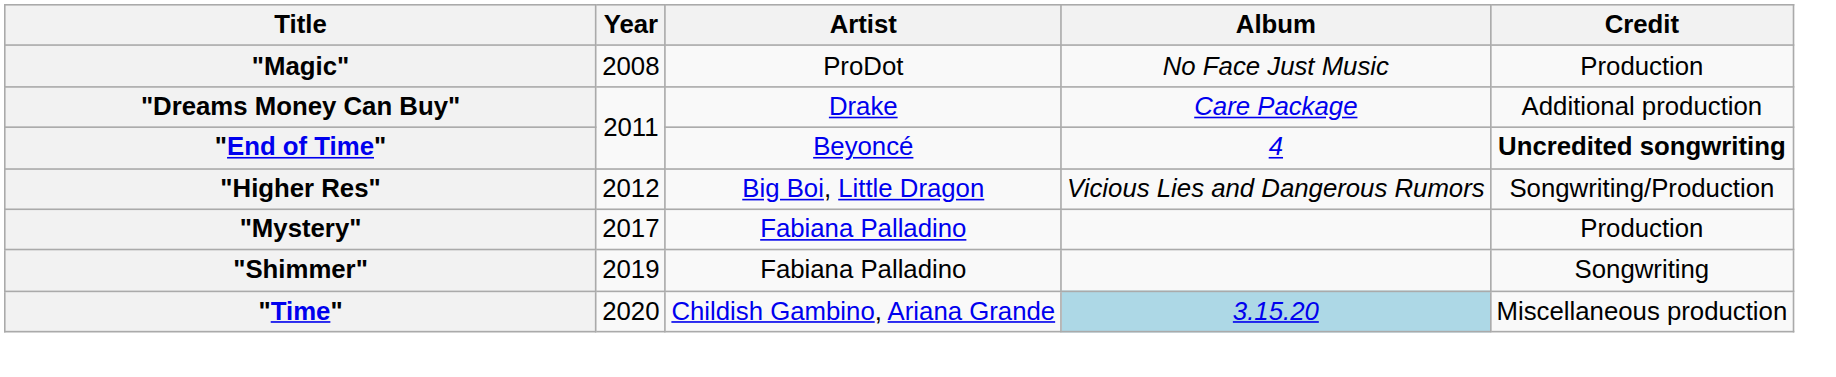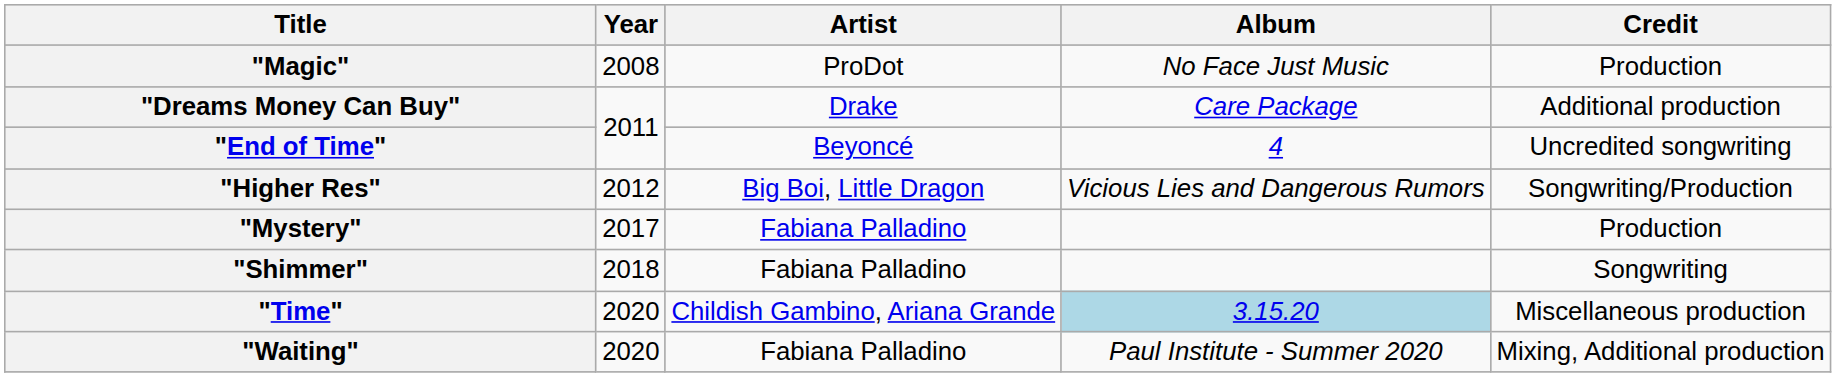"End of Time" | Credit: bold -> normal
"Shimmer" | Year: 2019 -> 2018
+ row: "Waiting" | 2020 | Fabiana Palladino | Paul Institute - Summer 2020 | Mixing, Additional production
